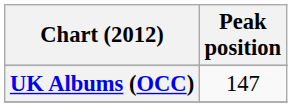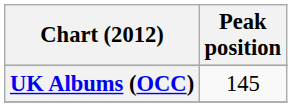UK Albums (OCC) | Peak position: 147 -> 145
